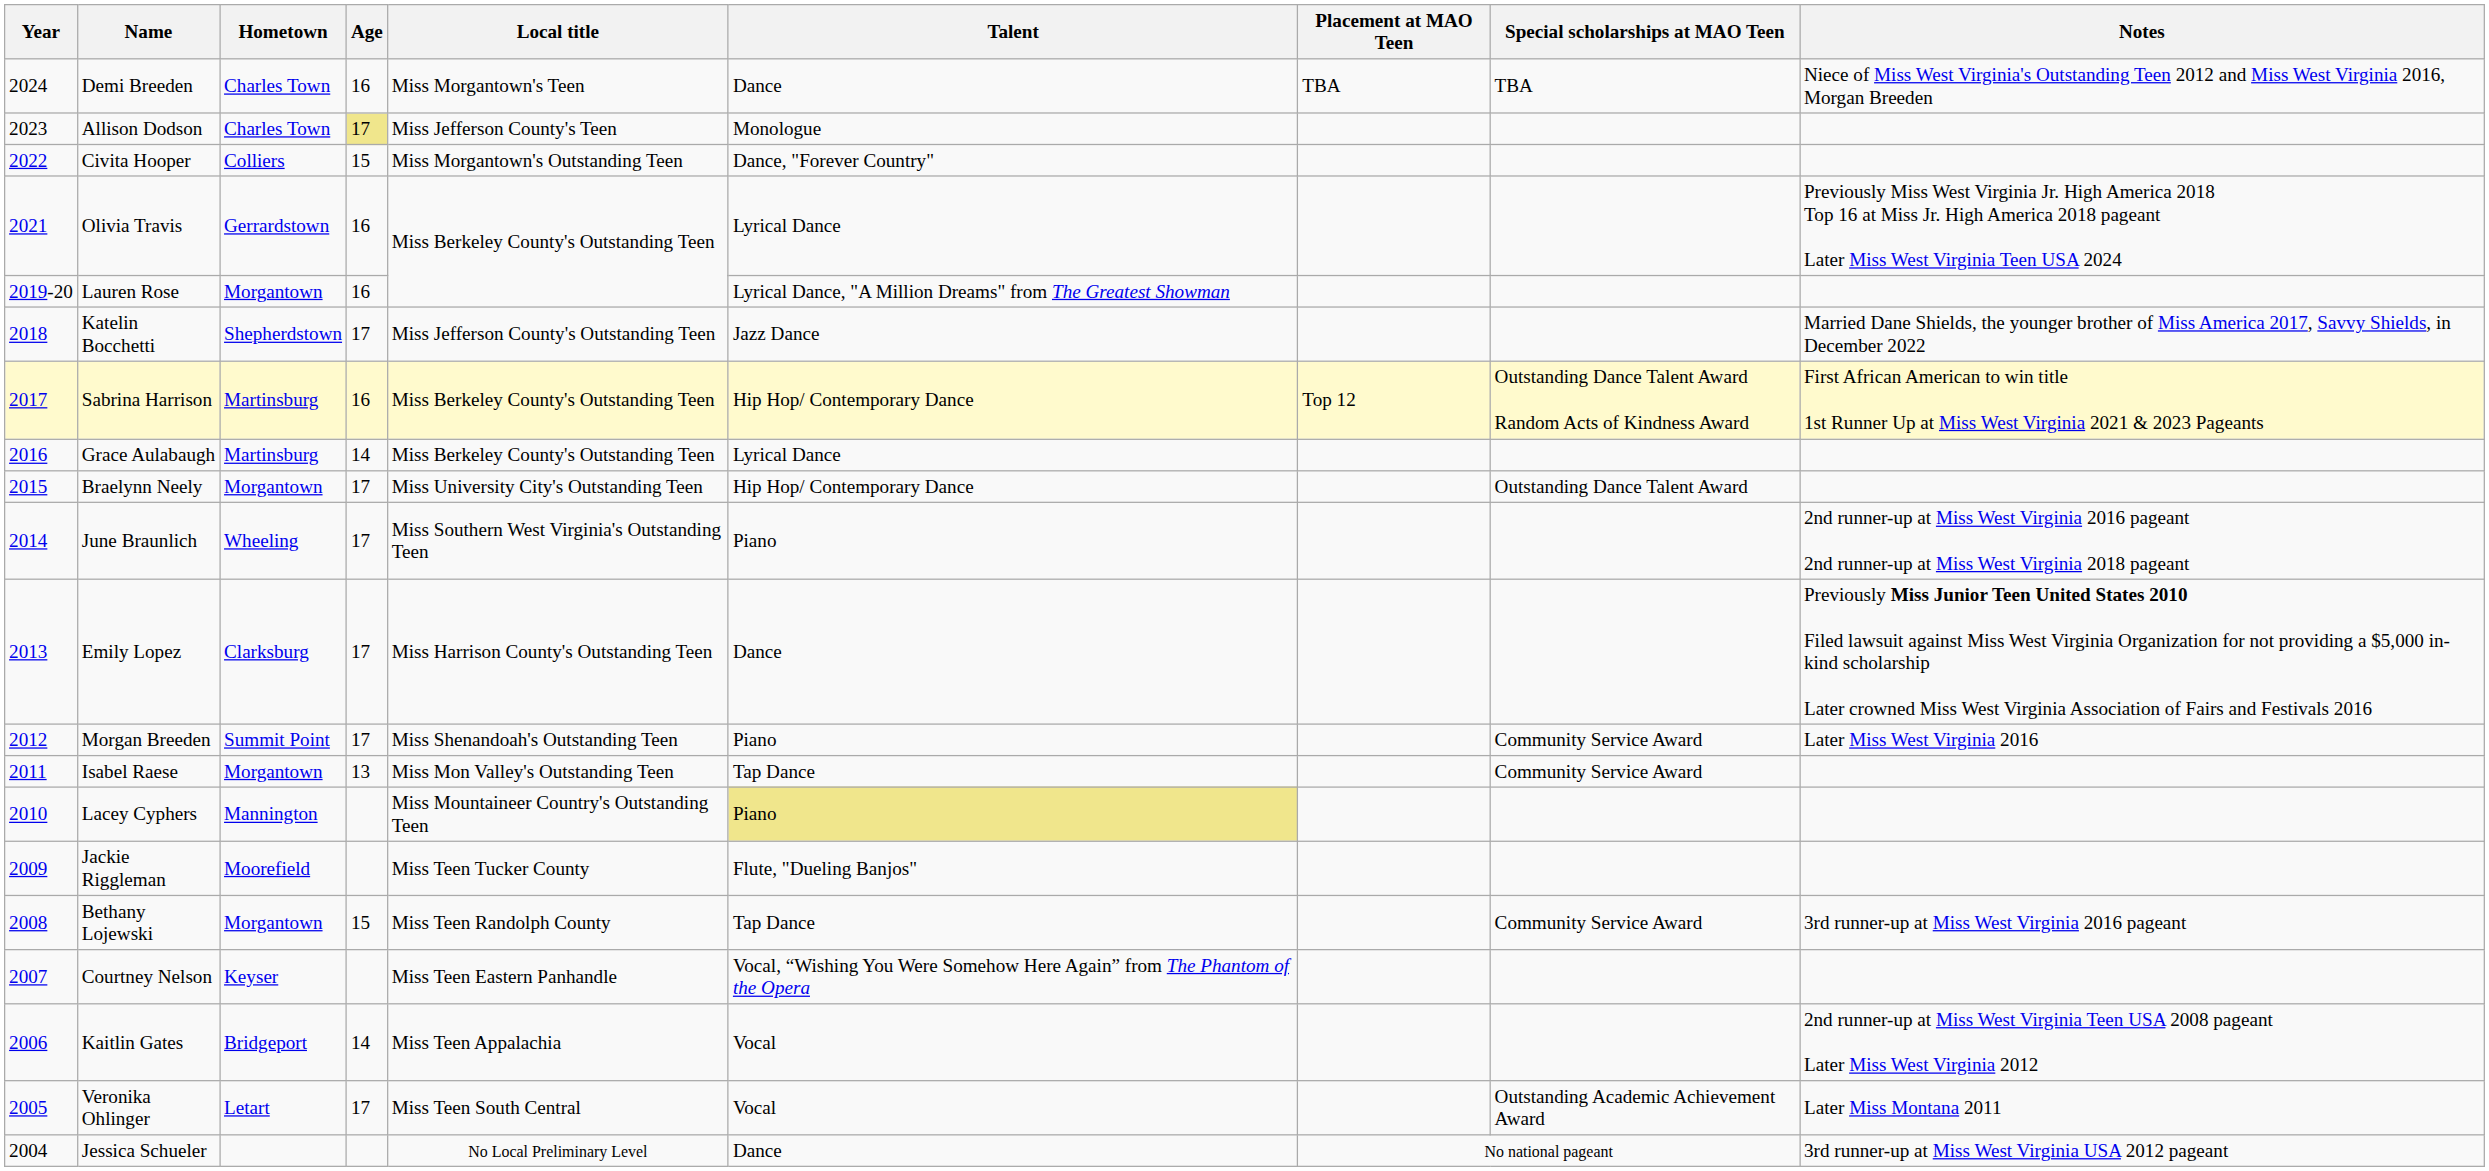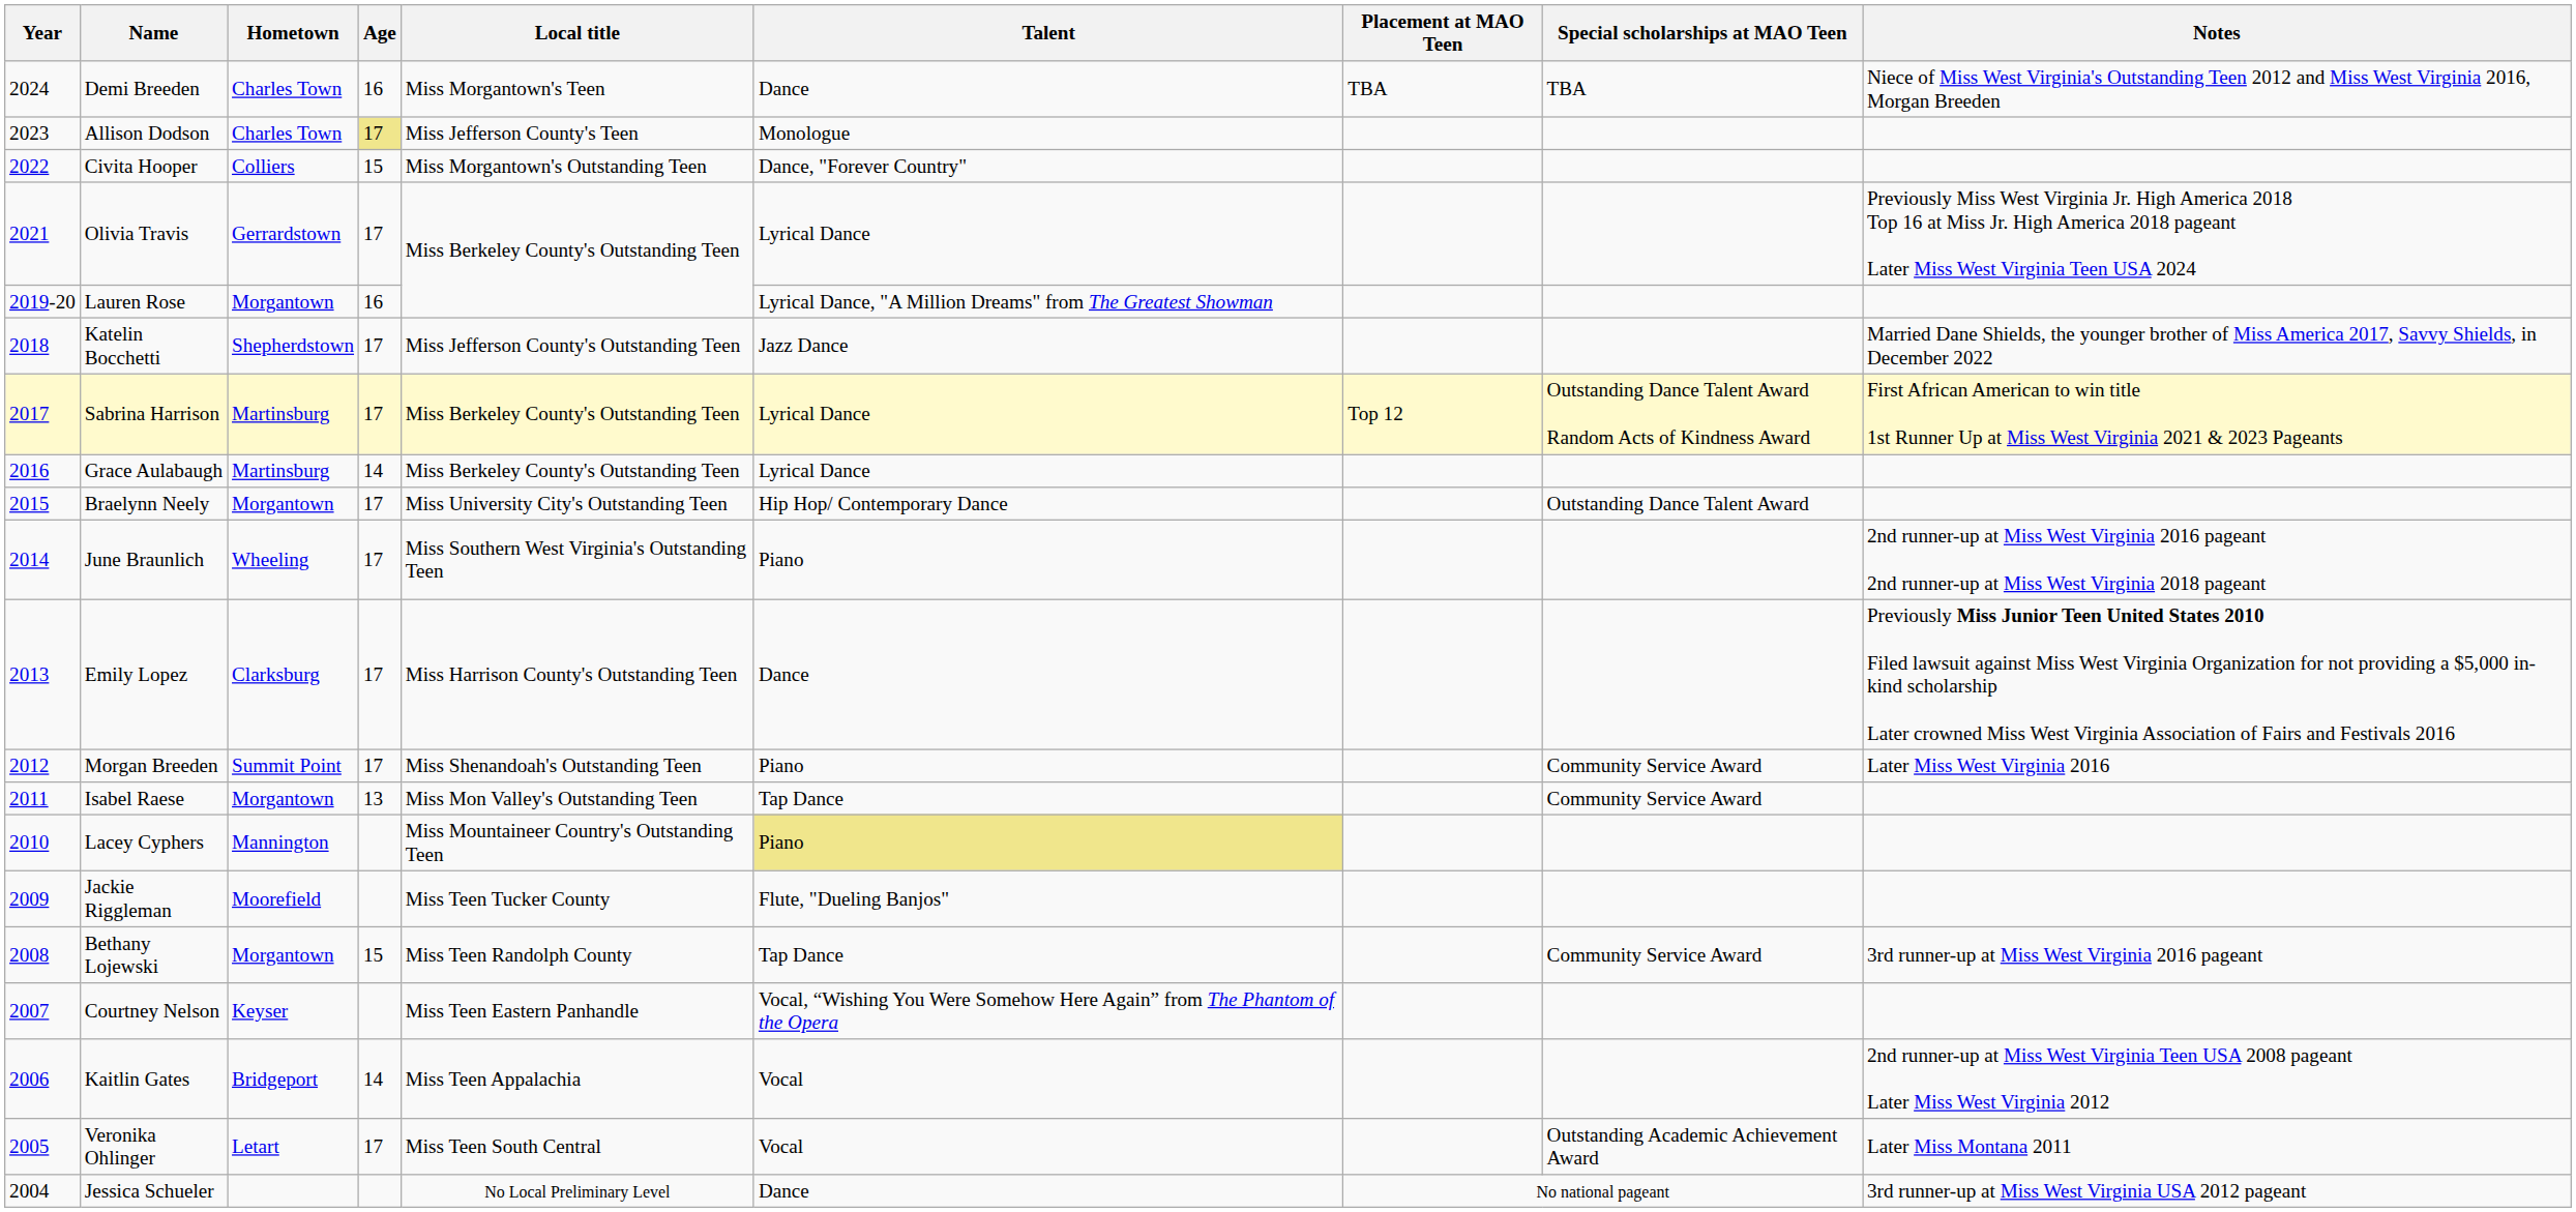Olivia Travis | Age: 16 -> 17
Sabrina Harrison | Age: 16 -> 17
Sabrina Harrison | Talent: Hip Hop/ Contemporary Dance -> Lyrical Dance
